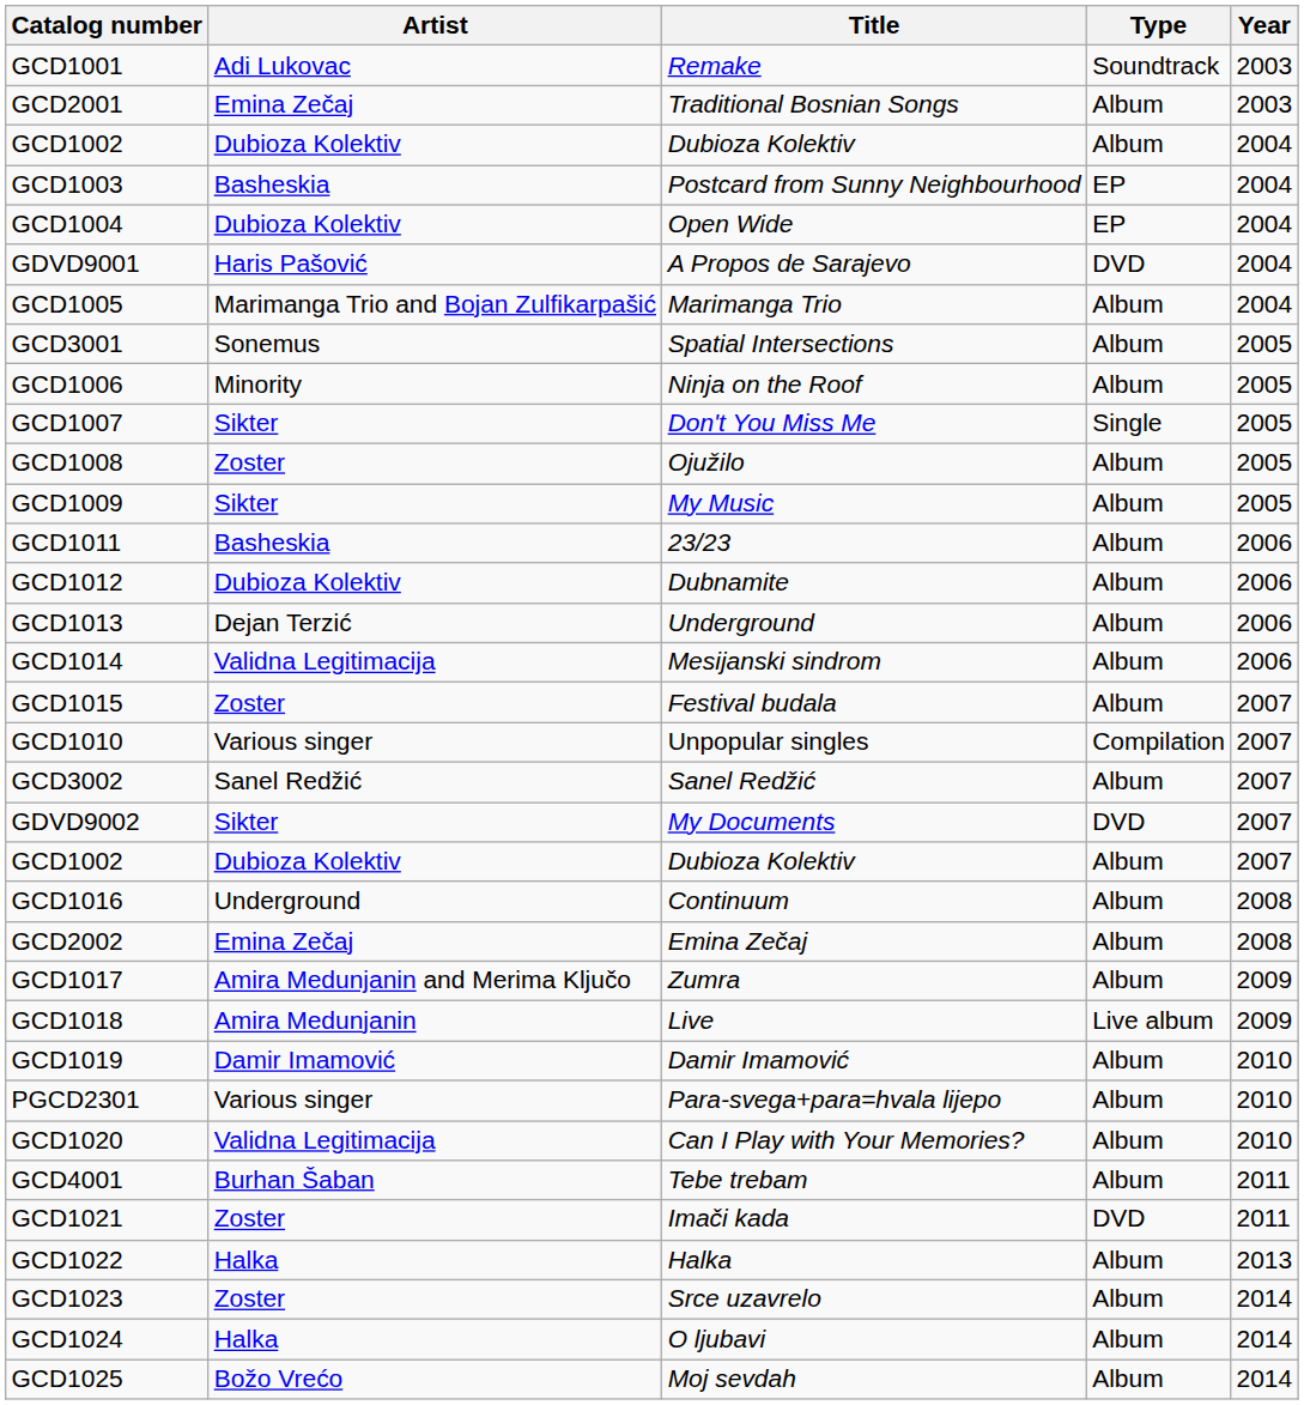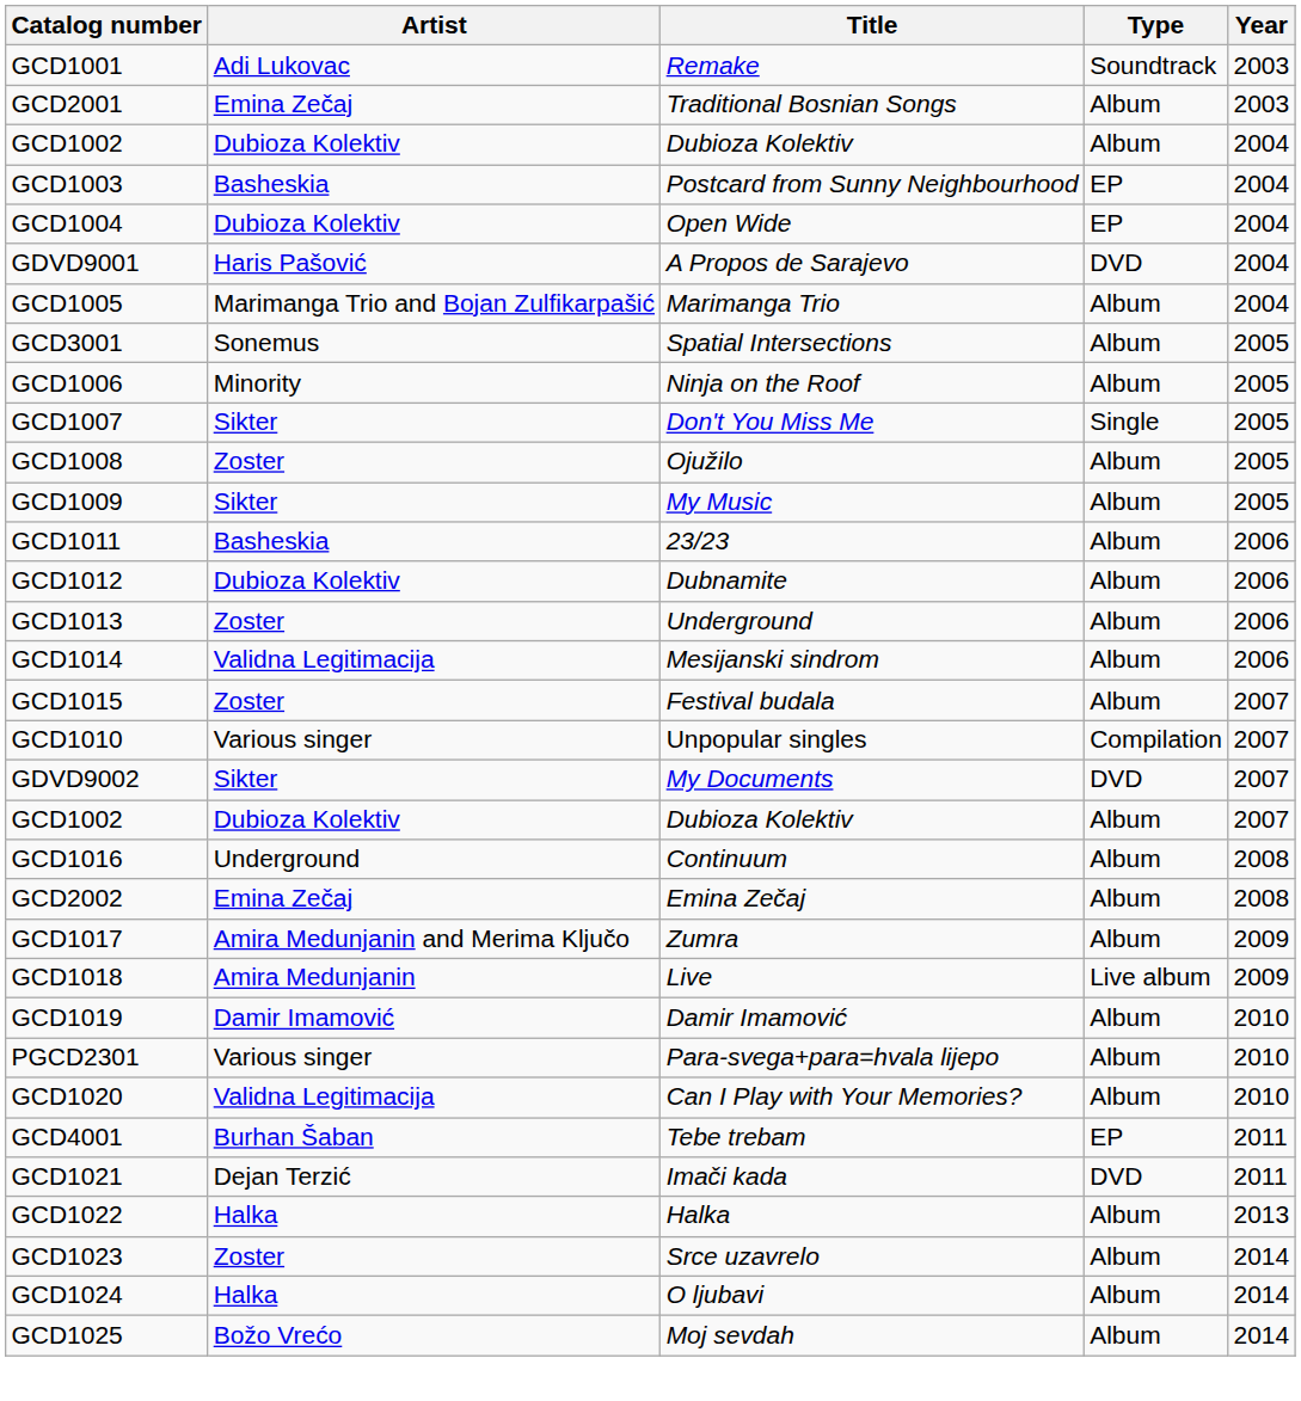GCD1013 | Artist: Dejan Terzić -> Zoster
- row: GCD3002 | Sanel Redžić | Sanel Redžić | Album | 2007
GCD4001 | Type: Album -> EP
GCD1021 | Artist: Zoster -> Dejan Terzić
